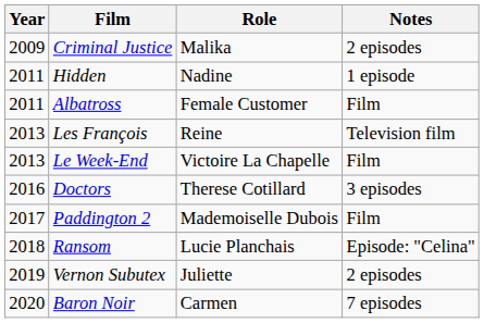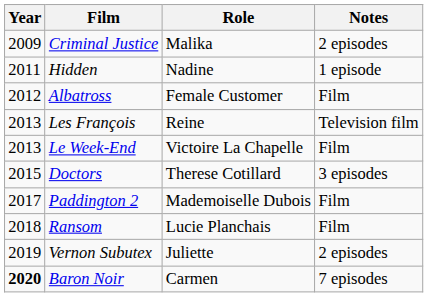Albatross | Year: 2011 -> 2012
Doctors | Year: 2016 -> 2015
Ransom | Notes: Episode: "Celina" -> Film
Baron Noir | Year: normal -> bold
